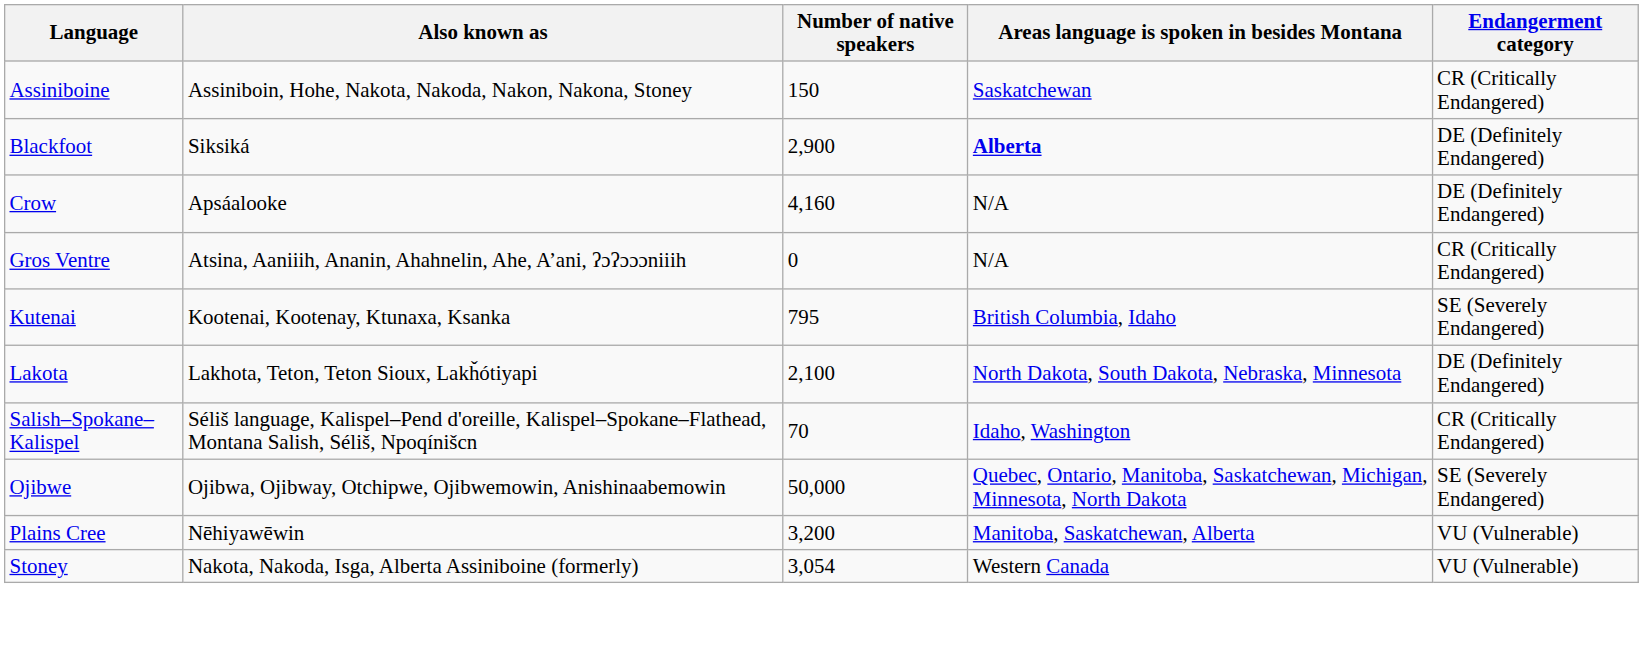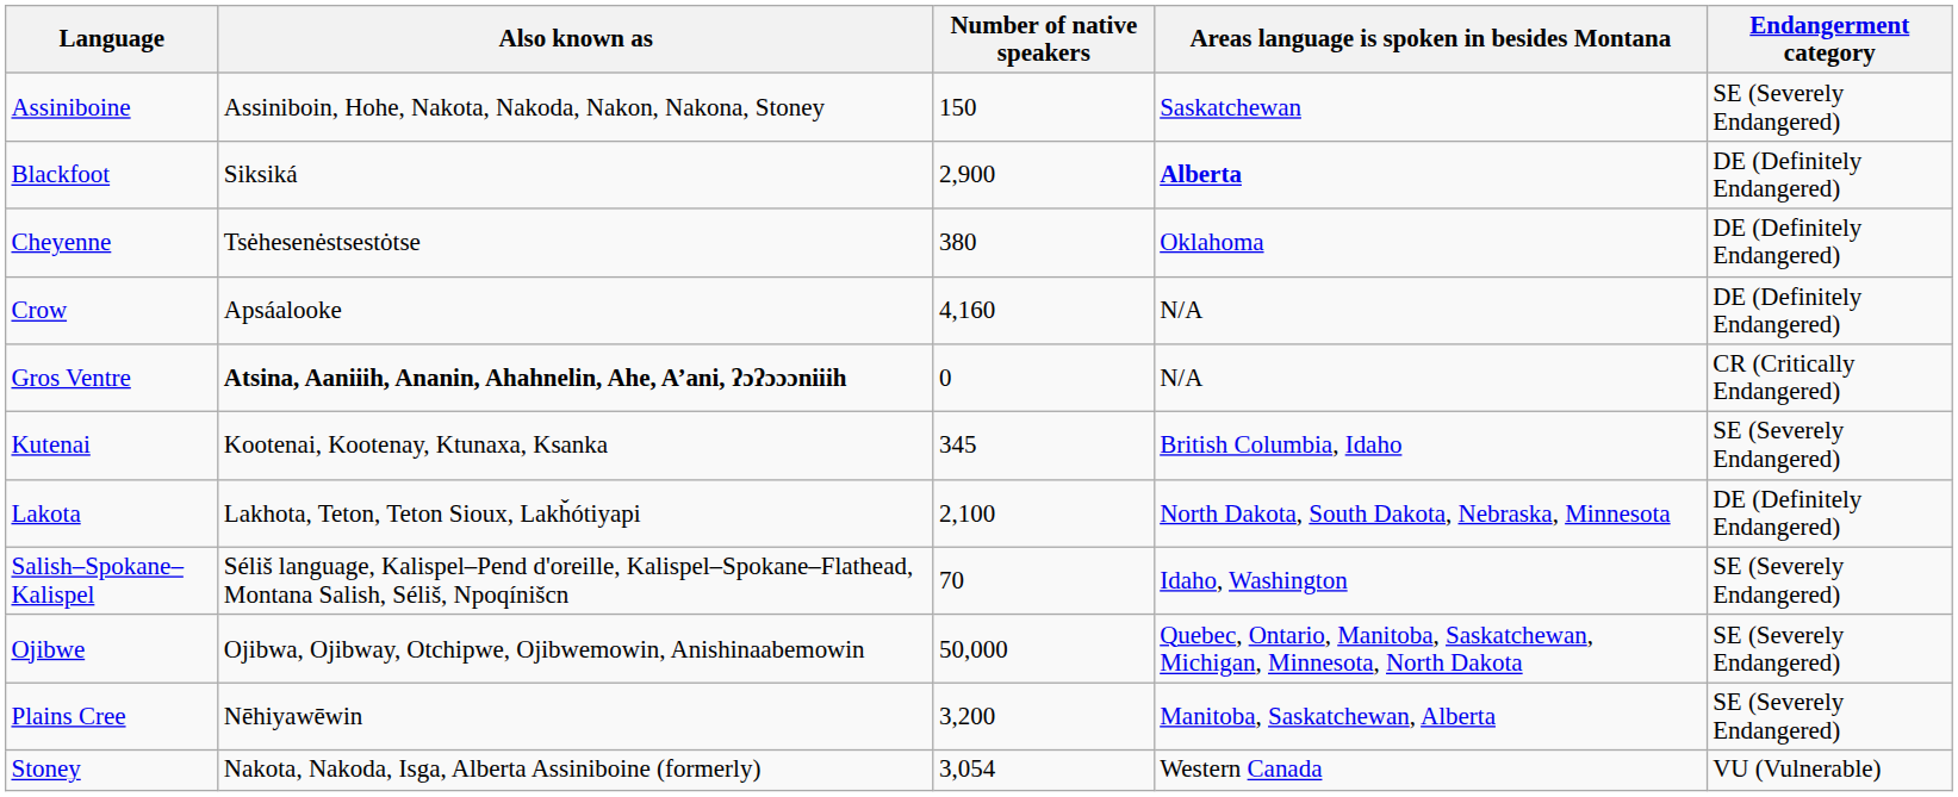Assiniboine | Endangerment category: CR (Critically Endangered) -> SE (Severely Endangered)
+ row: Cheyenne | Tsėhesenėstsestȯtse | 380 | Oklahoma | DE (Definitely Endangered)
Gros Ventre | Also known as: normal -> bold
Kutenai | Number of native speakers: 795 -> 345
Salish–Spokane–Kalispel | Endangerment category: CR (Critically Endangered) -> SE (Severely Endangered)
Plains Cree | Endangerment category: VU (Vulnerable) -> SE (Severely Endangered)
